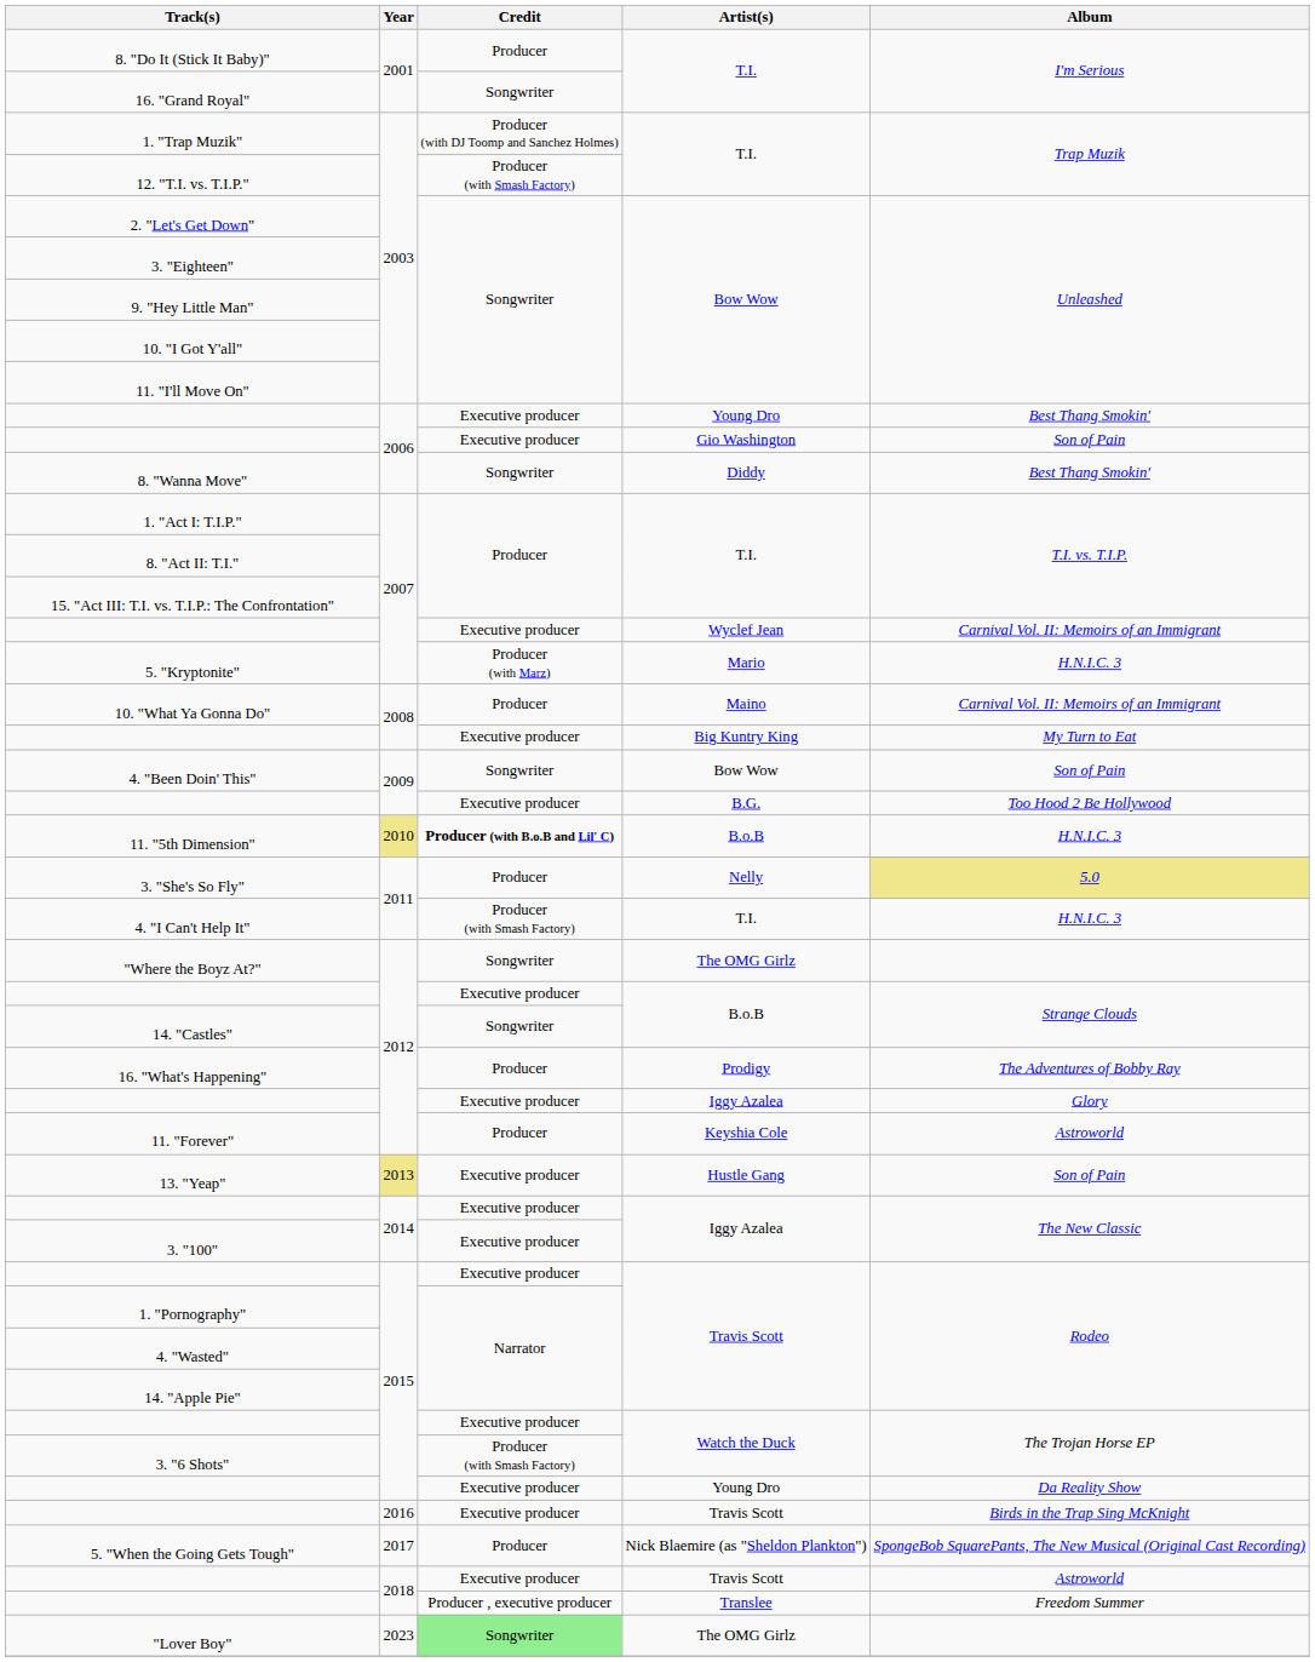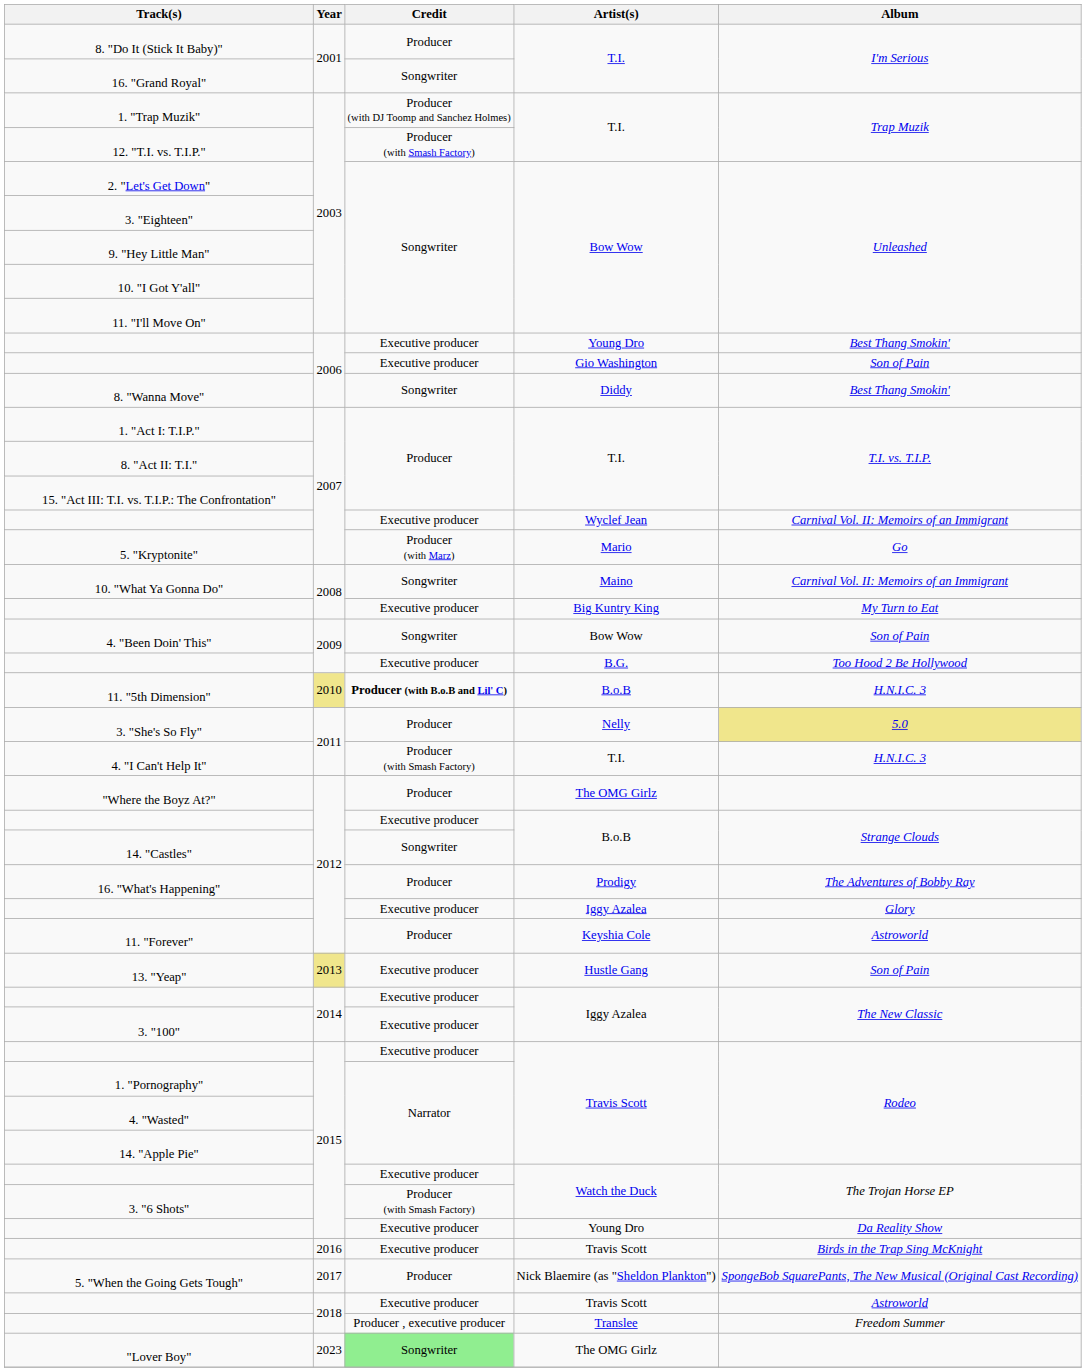5. "Kryptonite" | Album: H.N.I.C. 3 -> Go
10. "What Ya Gonna Do" | Credit: Producer -> Songwriter
"Where the Boyz At?" | Credit: Songwriter -> Producer
